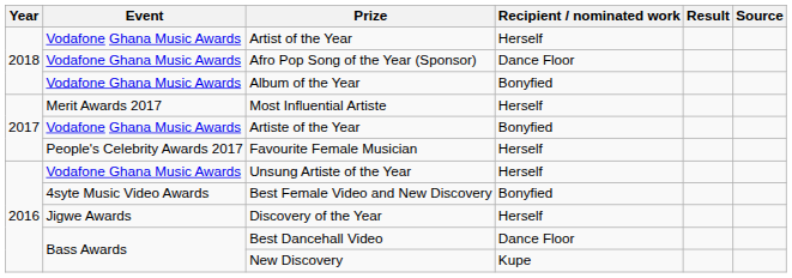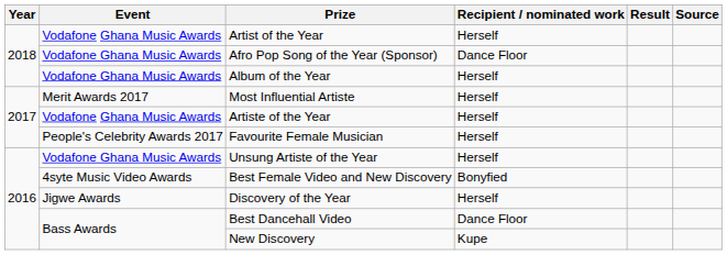Album of the Year | Recipient / nominated work: Bonyfied -> Herself
Artiste of the Year | Recipient / nominated work: Bonyfied -> Herself
